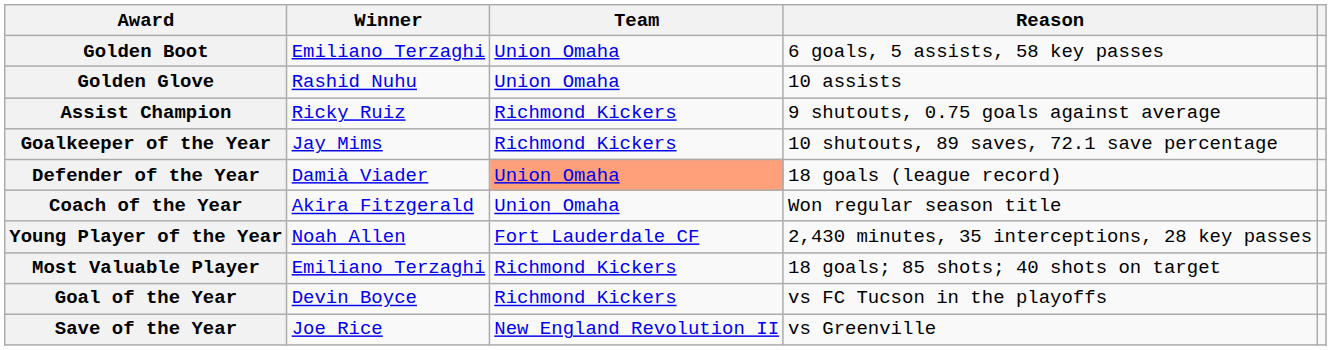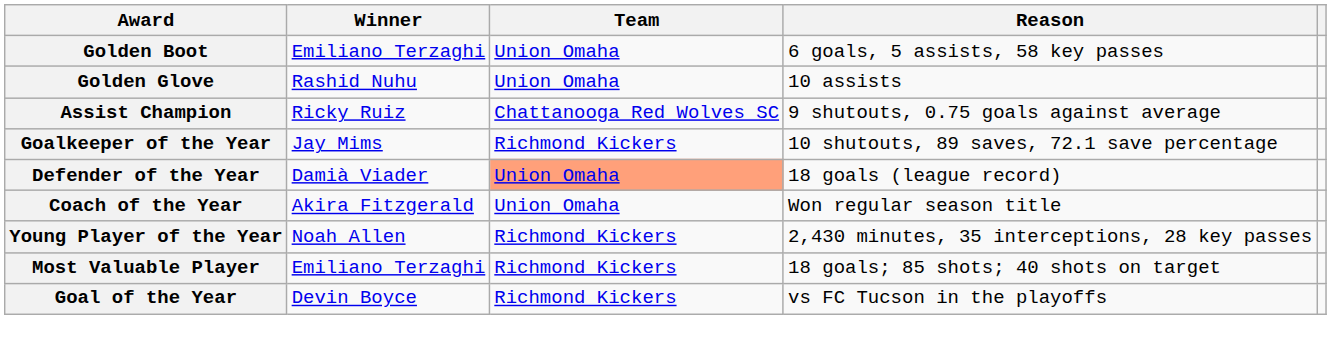Assist Champion | Team: Richmond Kickers -> Chattanooga Red Wolves SC
Young Player of the Year | Team: Fort Lauderdale CF -> Richmond Kickers
- row: Save of the Year | Joe Rice | New England Revolution II | vs Greenville
